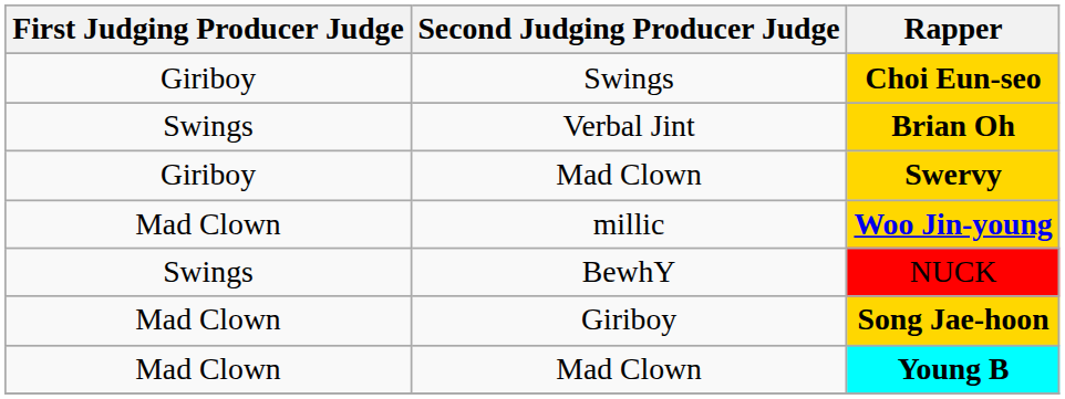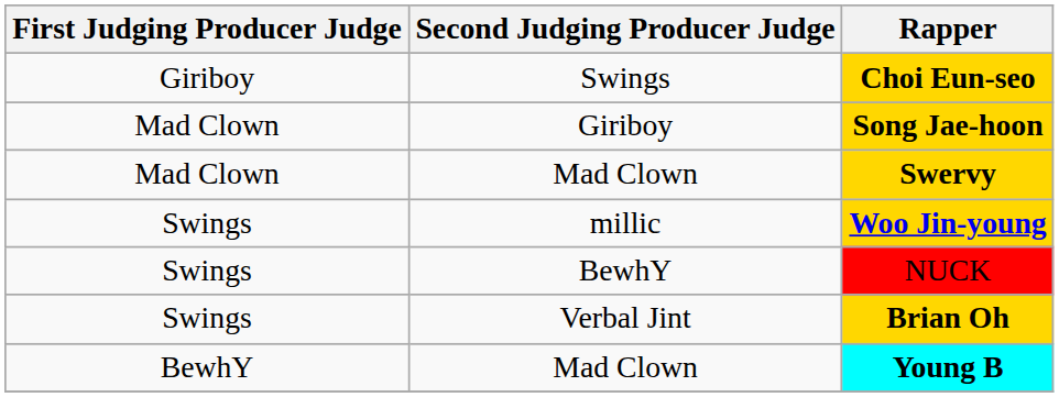rows swapped: Song Jae-hoon <-> Brian Oh
Swervy | First Judging Producer Judge: Giriboy -> Mad Clown
Woo Jin-young | First Judging Producer Judge: Mad Clown -> Swings
Young B | First Judging Producer Judge: Mad Clown -> BewhY
